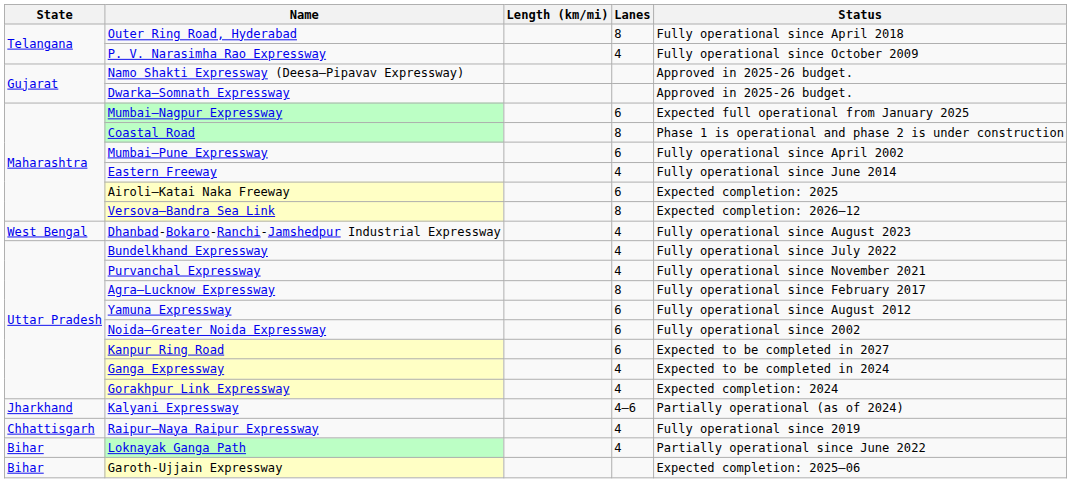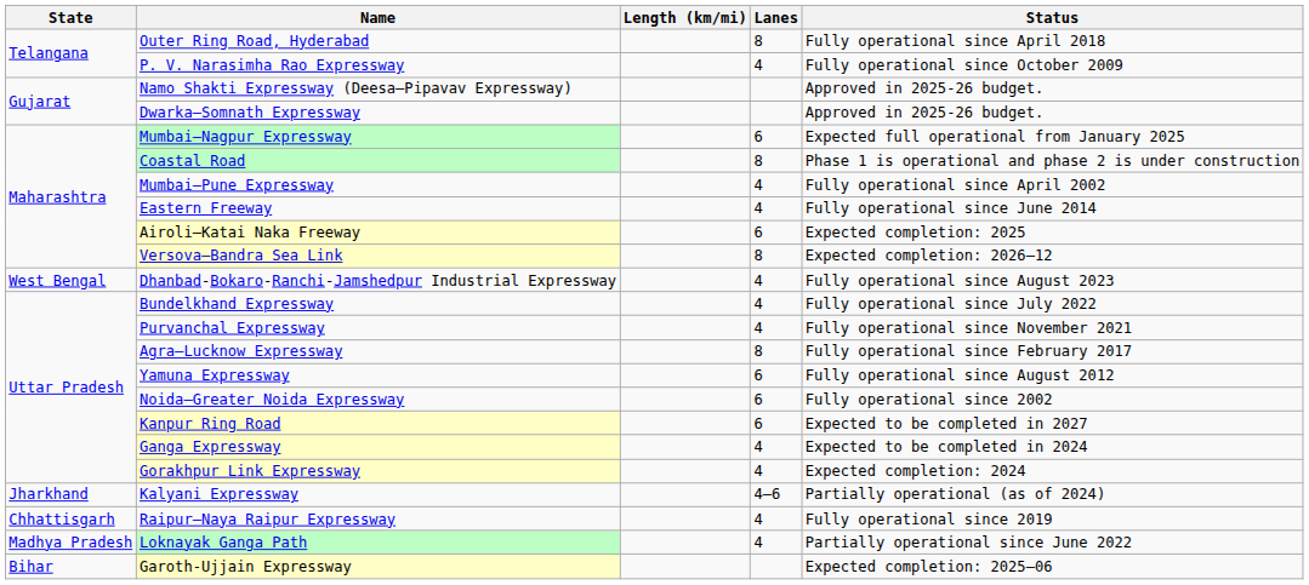Mumbai–Pune Expressway | Lanes: 6 -> 4
Loknayak Ganga Path | State: Bihar -> Madhya Pradesh
